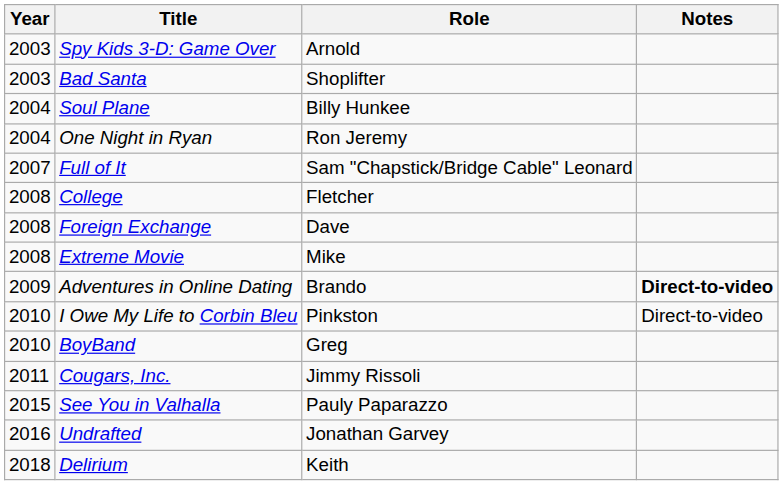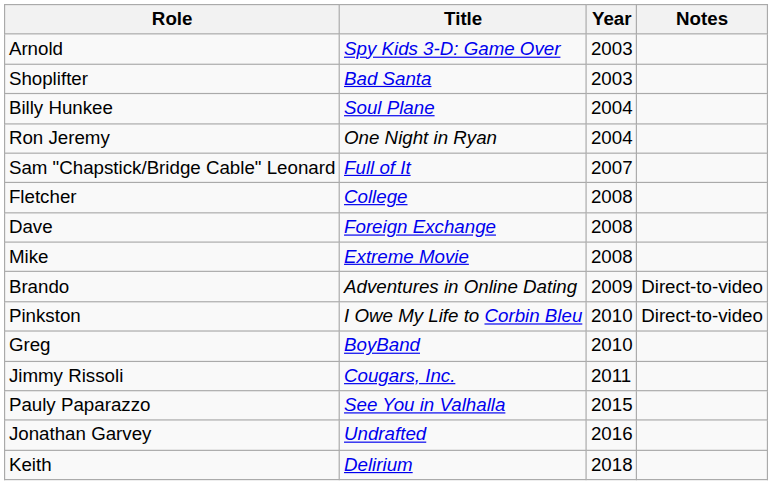columns swapped: Year <-> Role
Adventures in Online Dating | Notes: bold -> normal
